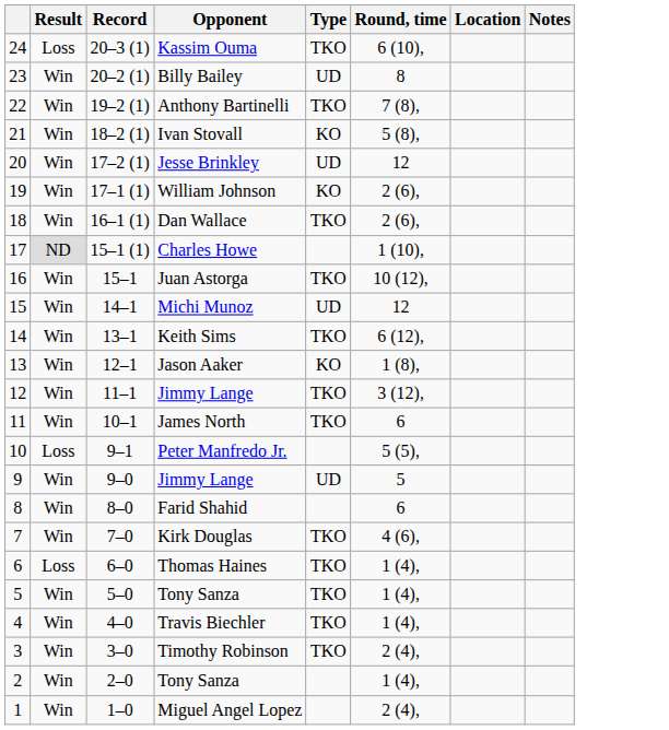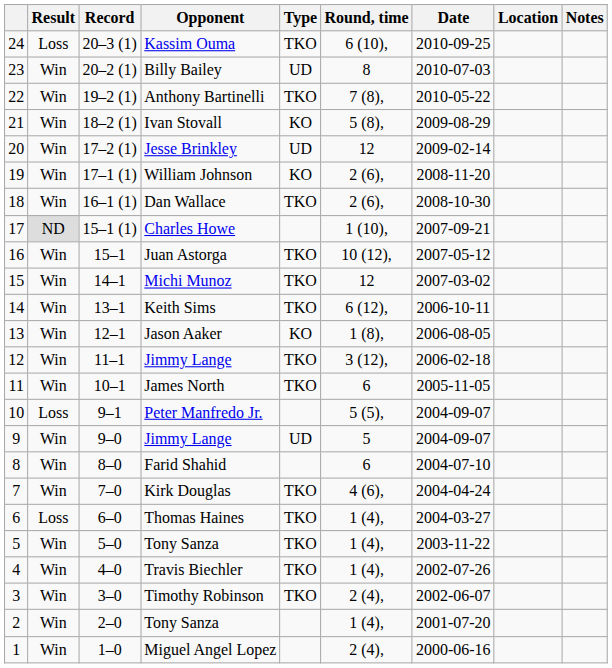+ column: Date | 2010-09-25 | 2010-07-03 | 2010-05-22 | 2009-08-29 | 2009-02-14 | 2008-11-20 | 2008-10-30 | 2007-09-21 | 2007-05-12 | 2007-03-02 | 2006-10-11 | 2006-08-05 | 2006-02-18 | 2005-11-05 | 2004-09-07 | 2004-09-07 | 2004-07-10 | 2004-04-24 | 2004-03-27 | 2003-11-22 | 2002-07-26 | 2002-06-07 | 2001-07-20 | 2000-06-16
Michi Munoz | Type: UD -> TKO
